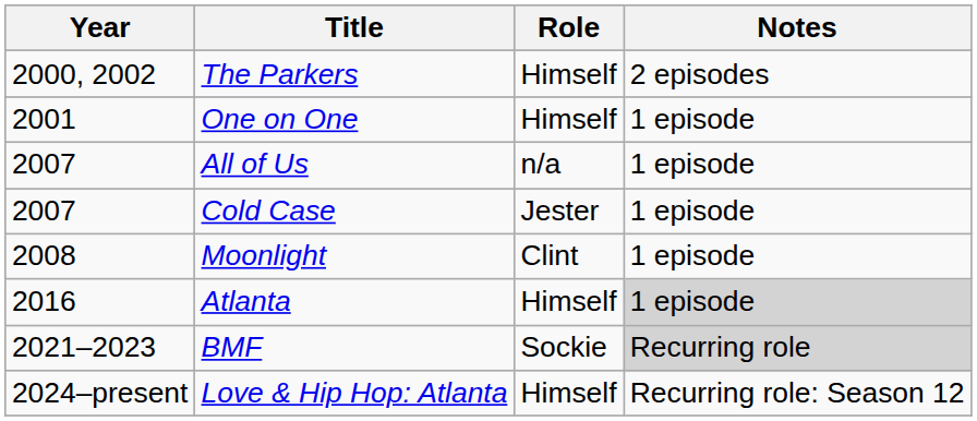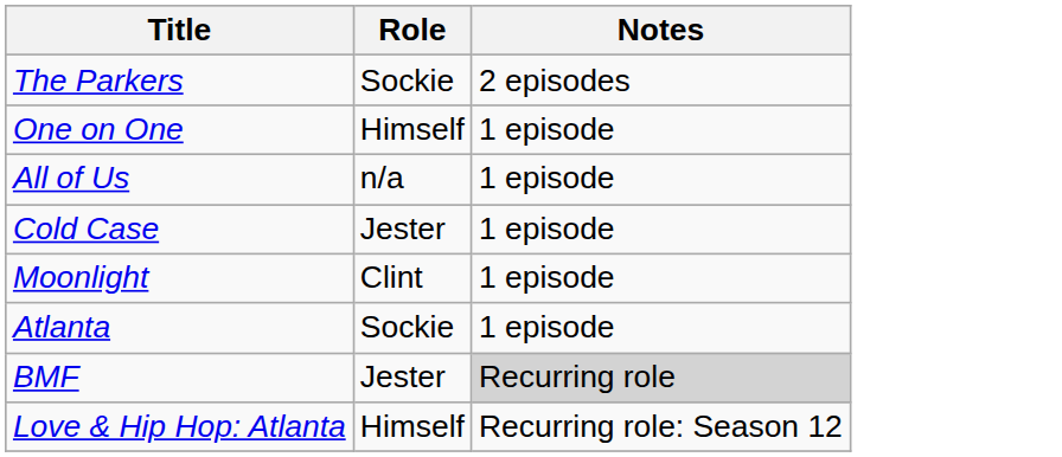- column: Year | 2000, 2002 | 2001 | 2007 | 2007 | 2008 | 2016 | 2021–2023 | 2024–present
The Parkers | Role: Himself -> Sockie
Atlanta | Role: Himself -> Sockie
Atlanta | Notes: lightgrey background -> no background
BMF | Role: Sockie -> Jester
